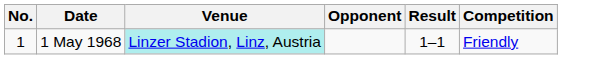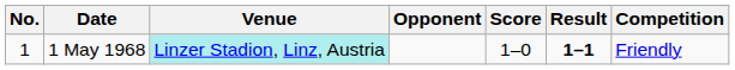+ column: Score | 1–0
1 May 1968 | Result: normal -> bold
